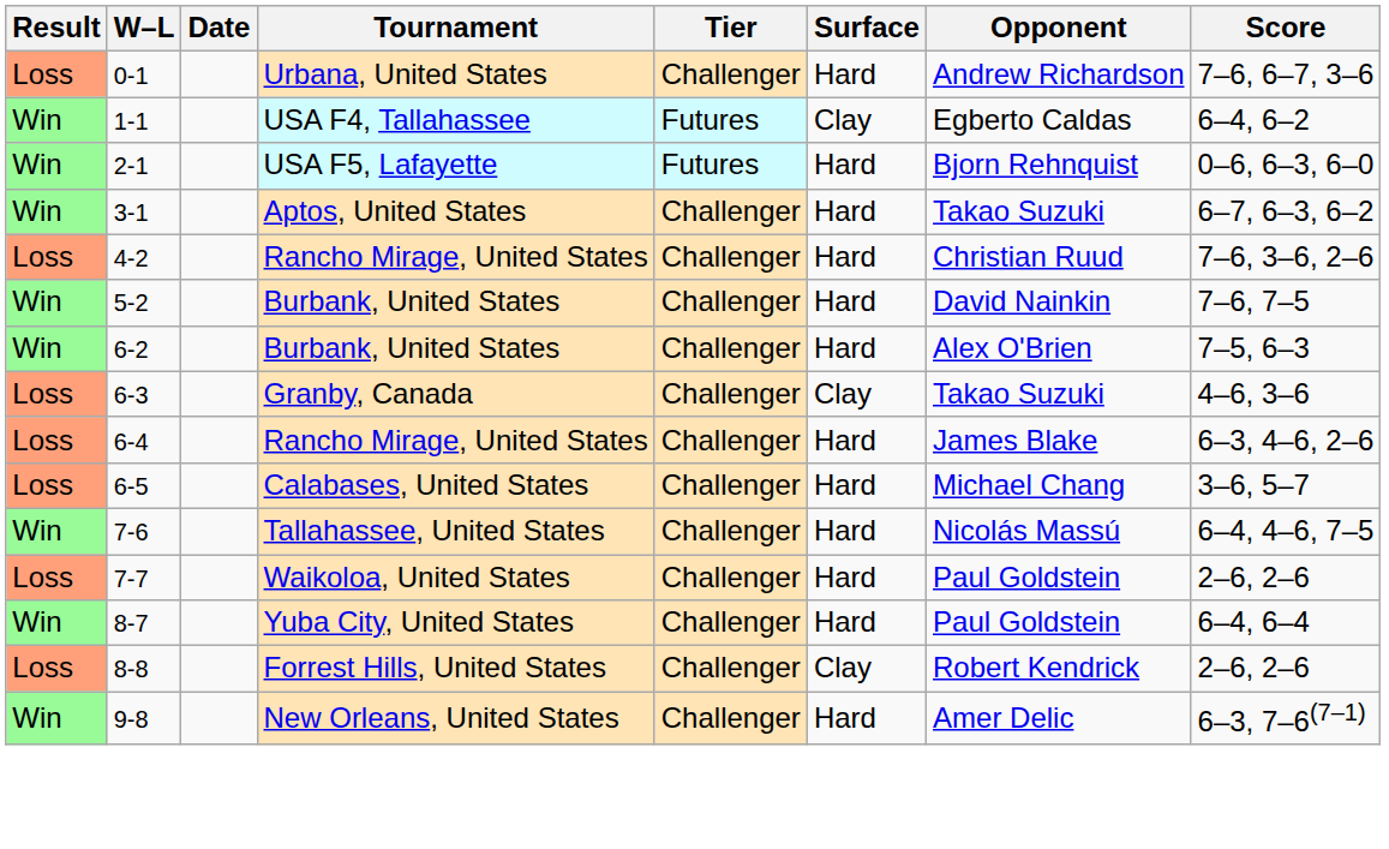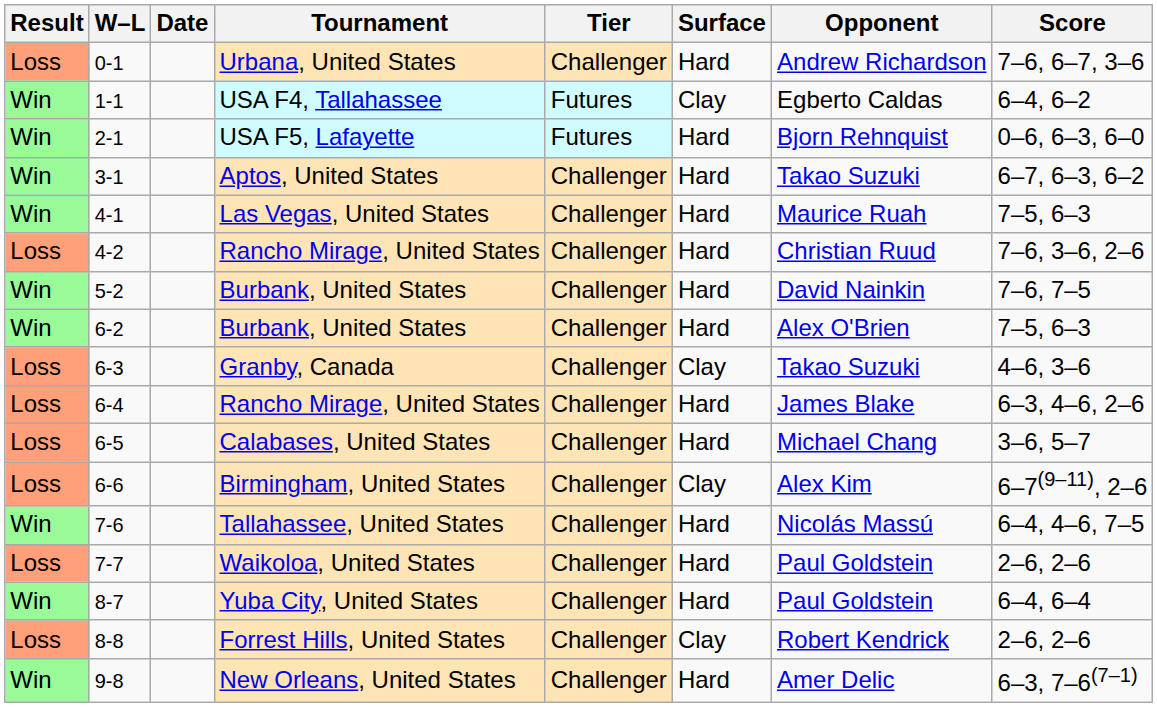+ row: Win | 4-1 | Las Vegas, United States | Challenger | Hard | Maurice Ruah | 7–5, 6–3
+ row: Loss | 6-6 | Birmingham, United States | Challenger | Clay | Alex Kim | 6–7(9–11), 2–6
